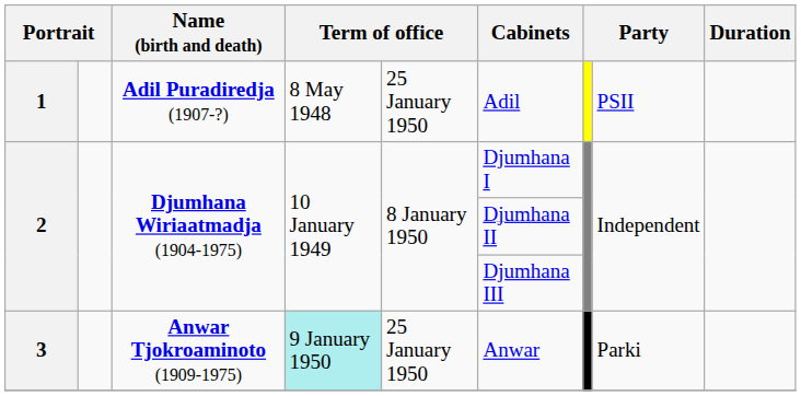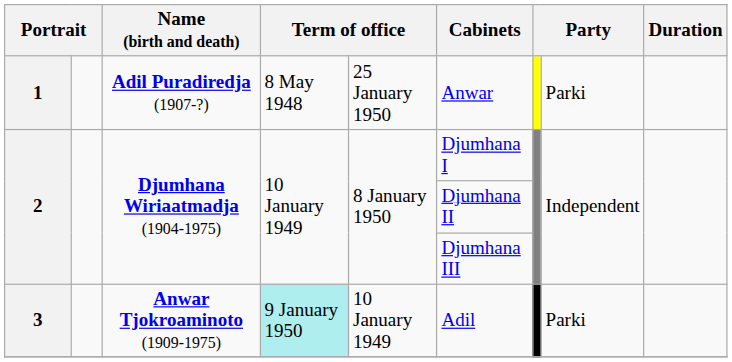1 | Cabinets: Adil -> Anwar
1 | column 8: PSII -> Parki
3 | column 5: 25 January 1950 -> 10 January 1949
3 | Cabinets: Anwar -> Adil
